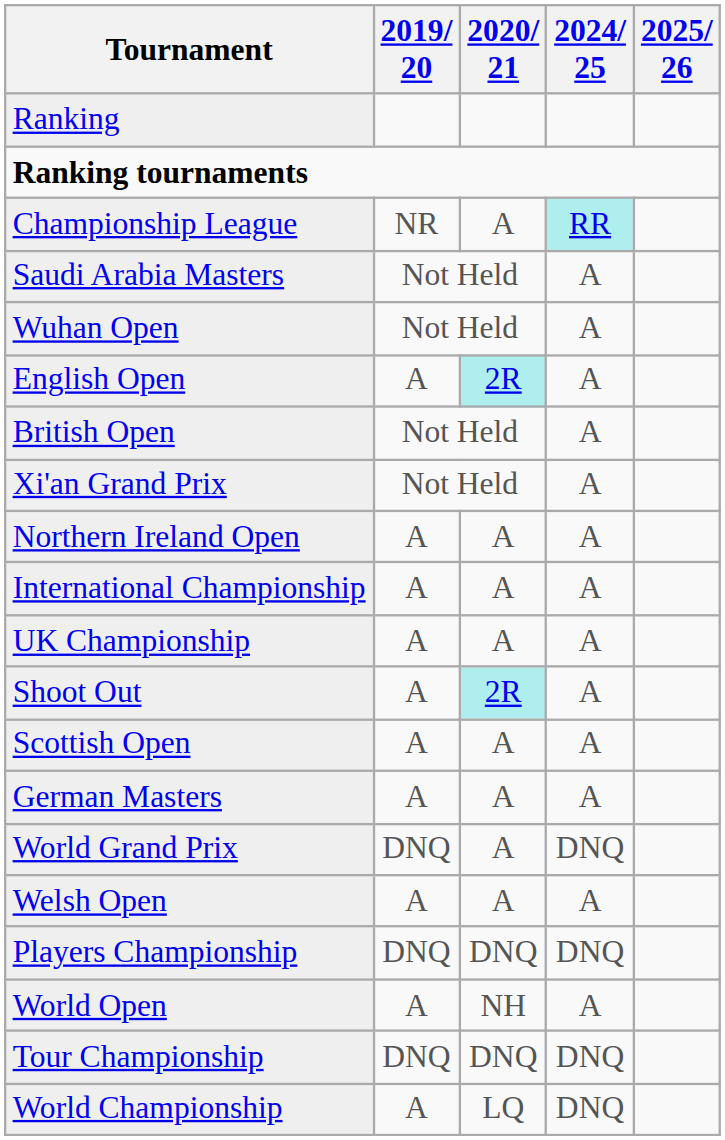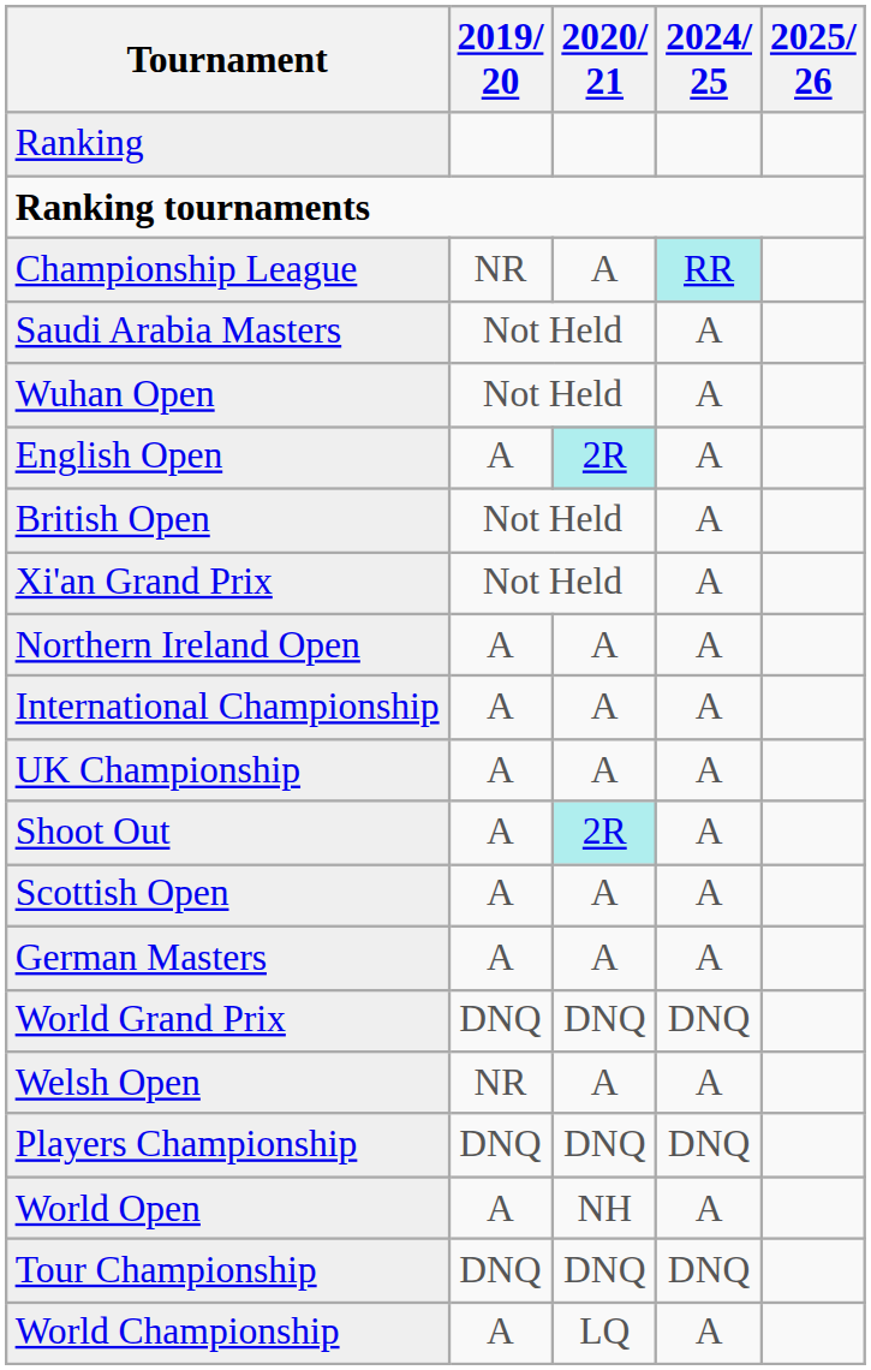World Grand Prix | 2020/ 21: A -> DNQ
Welsh Open | 2019/ 20: A -> NR
World Championship | 2024/ 25: DNQ -> A
